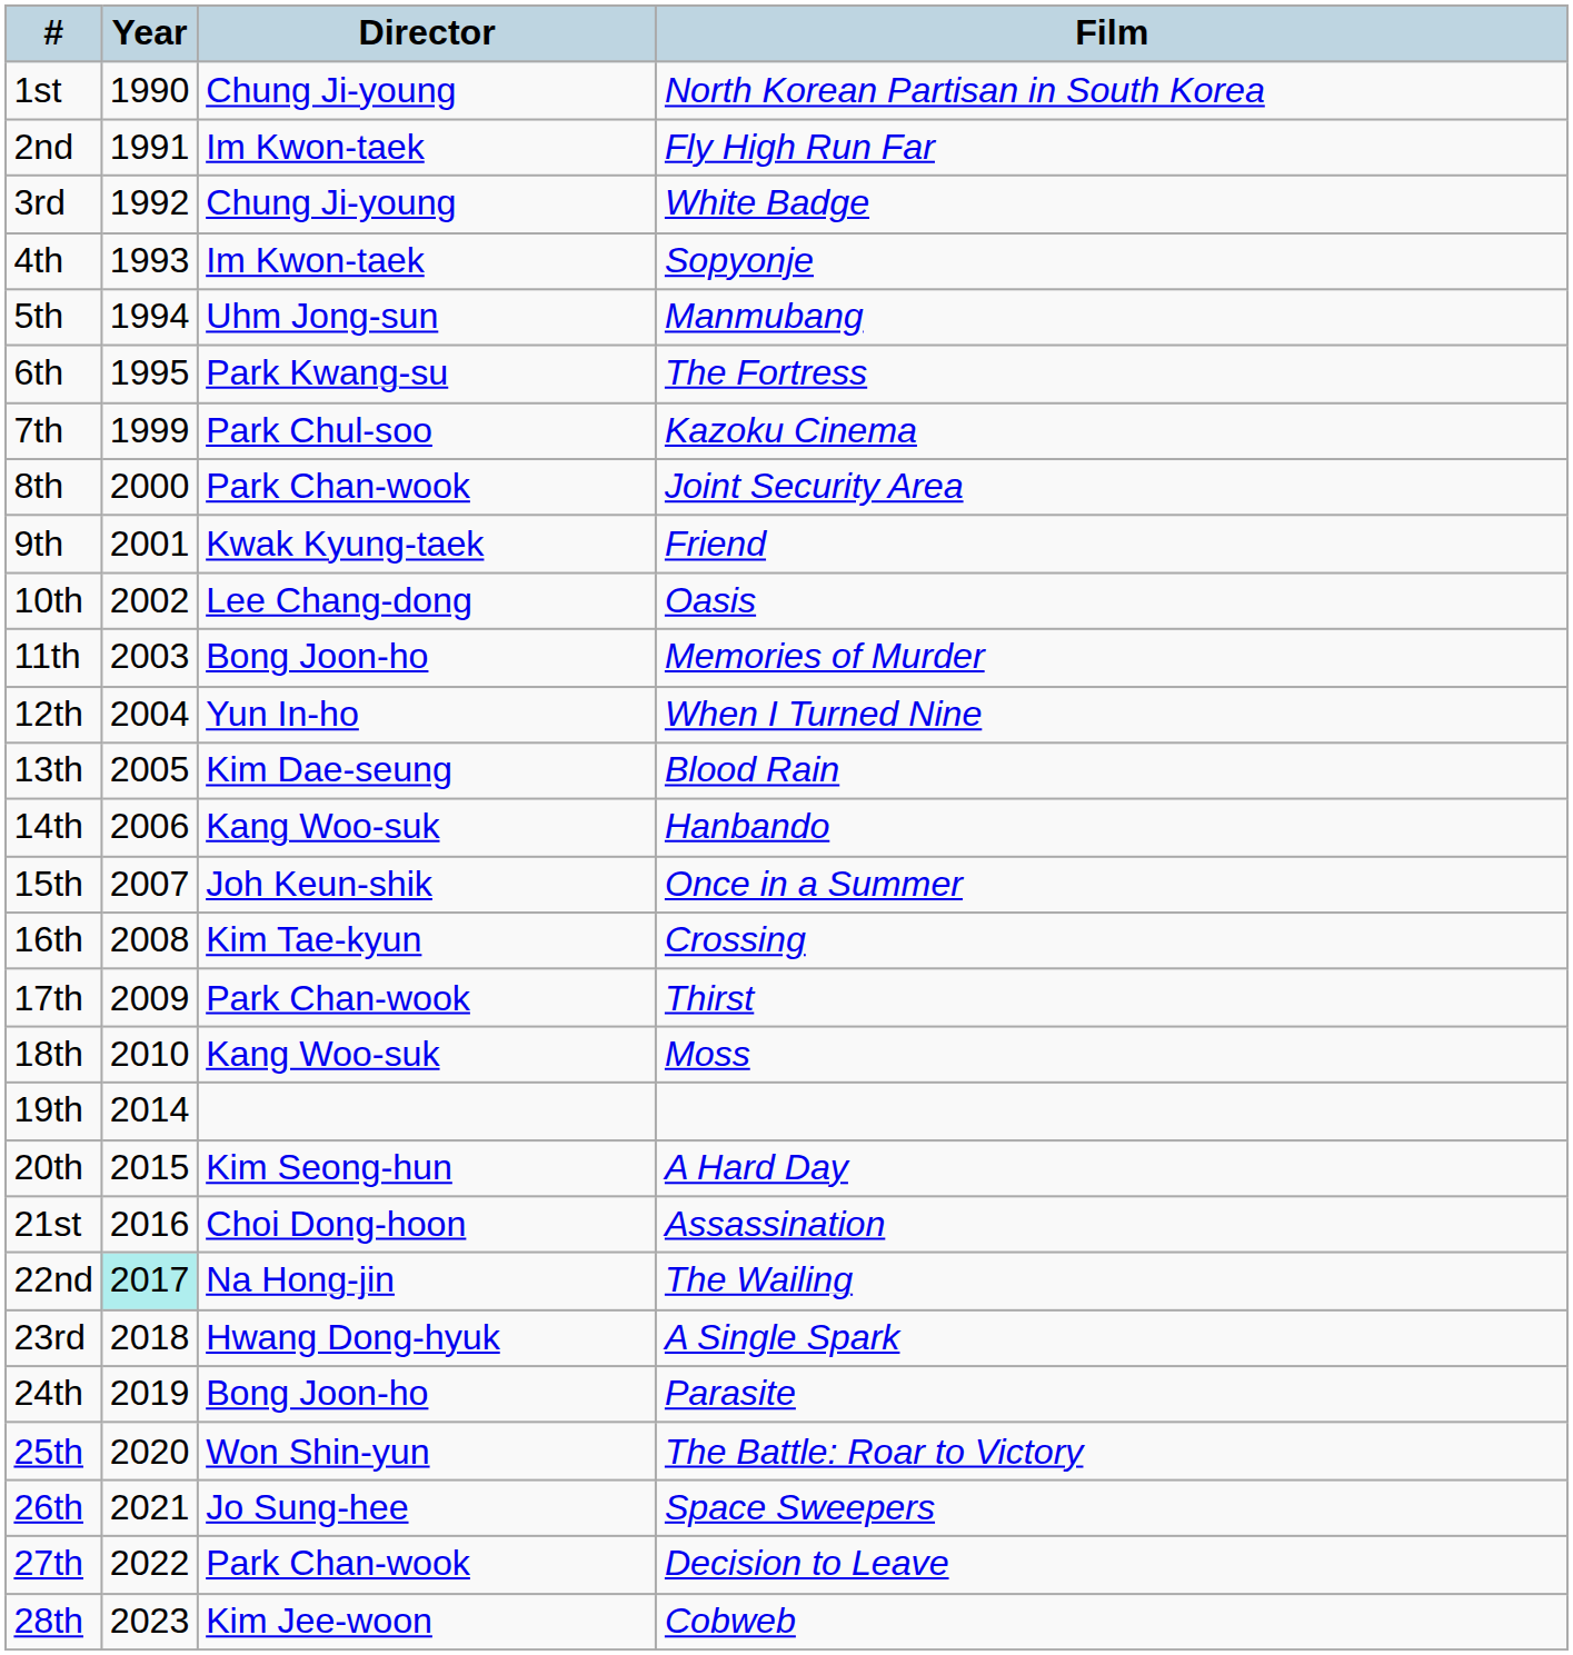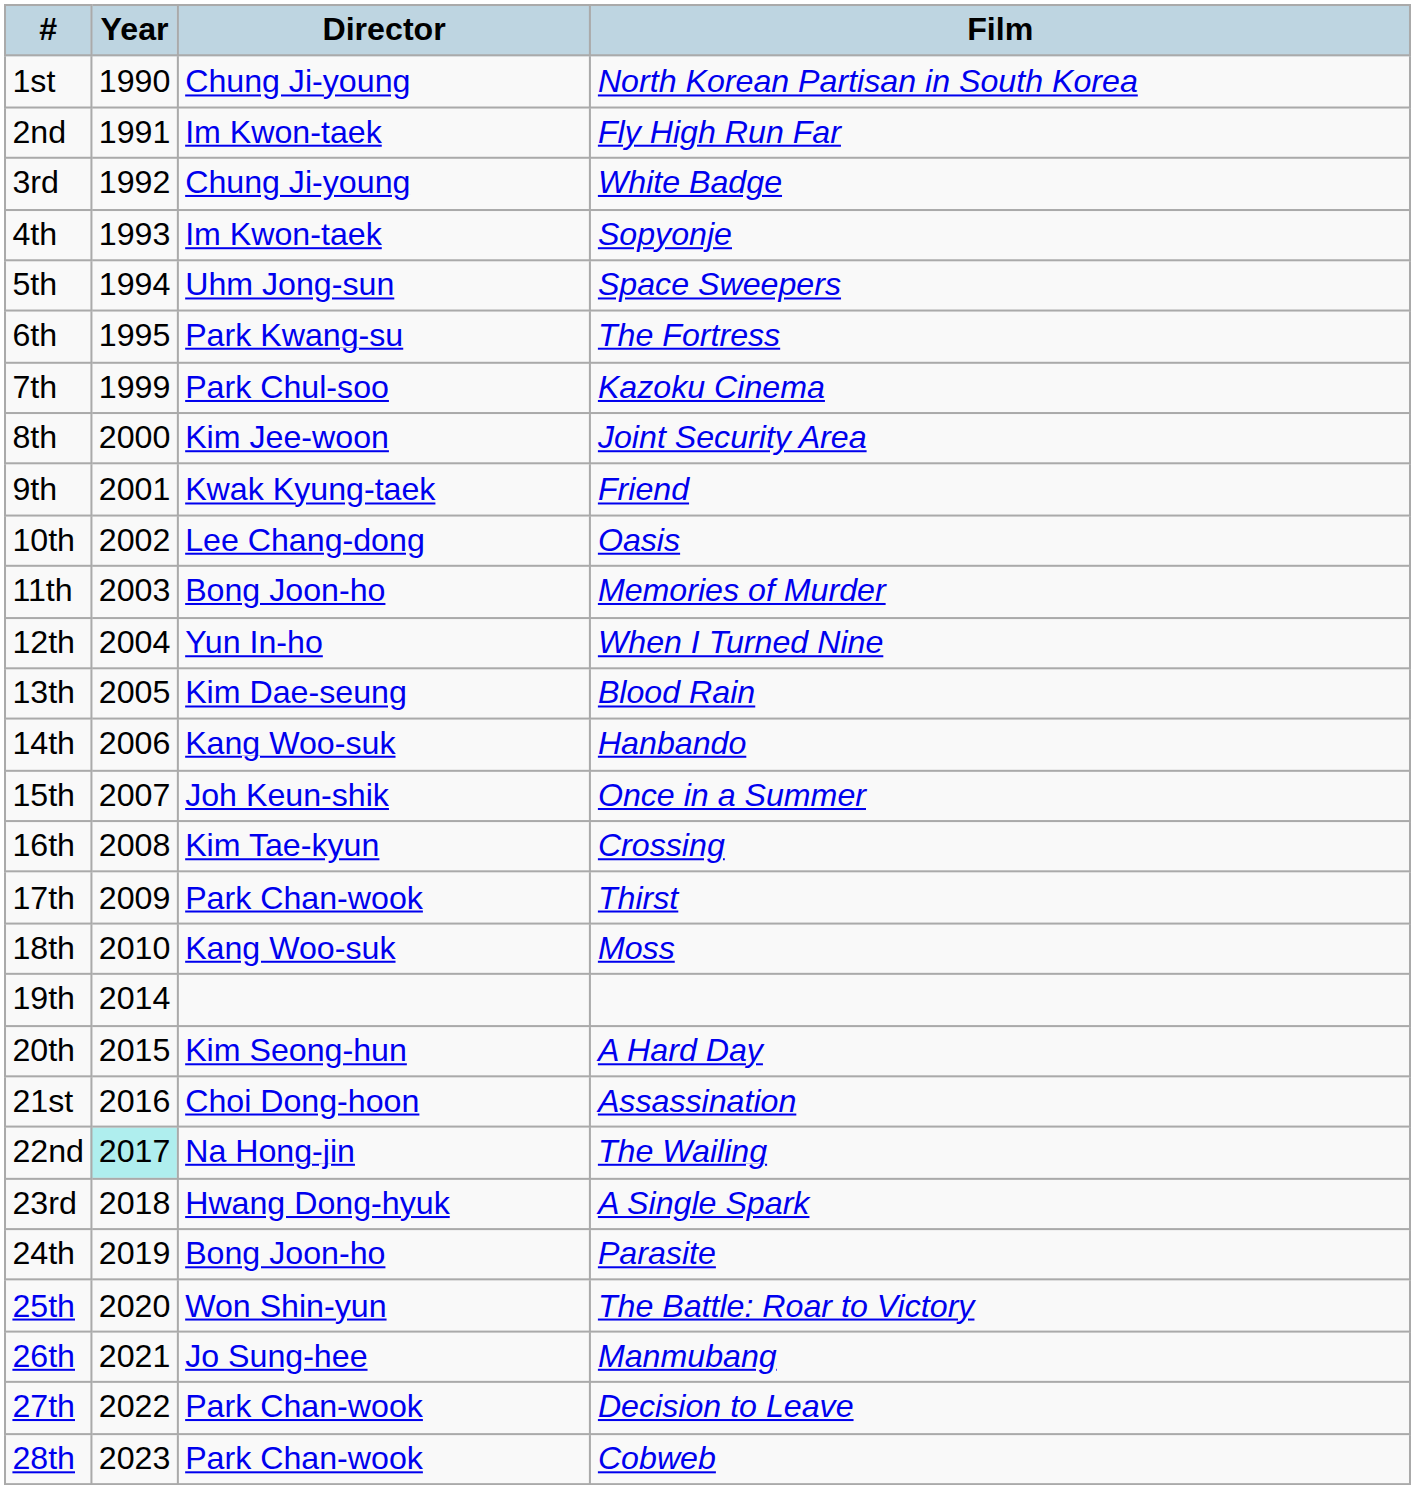5th | Film: Manmubang -> Space Sweepers
8th | Director: Park Chan-wook -> Kim Jee-woon
26th | Film: Space Sweepers -> Manmubang
28th | Director: Kim Jee-woon -> Park Chan-wook
